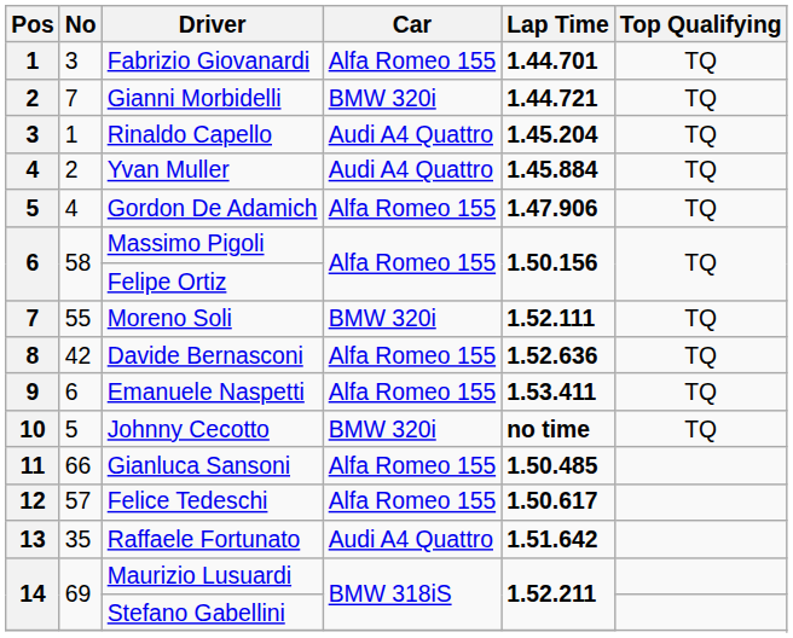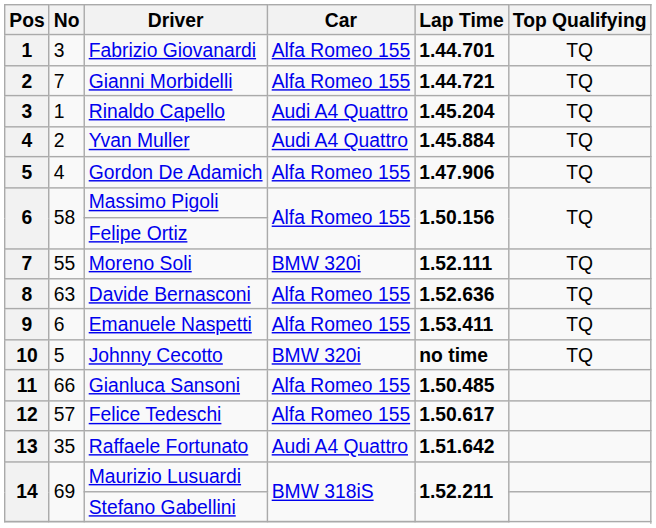Gianni Morbidelli | Car: BMW 320i -> Alfa Romeo 155
Davide Bernasconi | No: 42 -> 63
